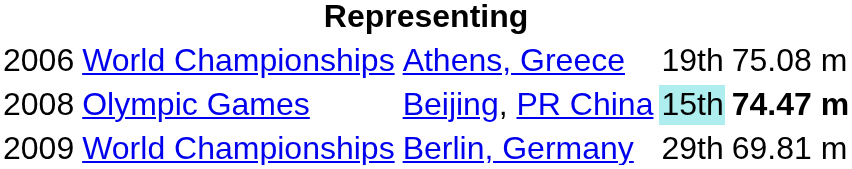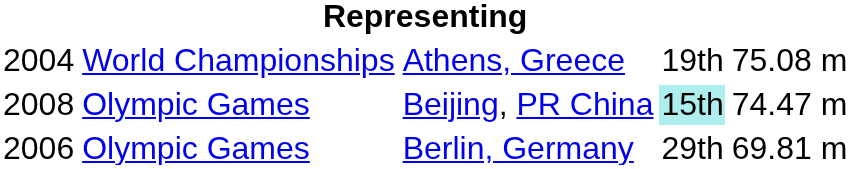Athens, Greece | column 1: 2006 -> 2004
Beijing, PR China | column 5: bold -> normal
Berlin, Germany | column 1: 2009 -> 2006
Berlin, Germany | column 2: World Championships -> Olympic Games
